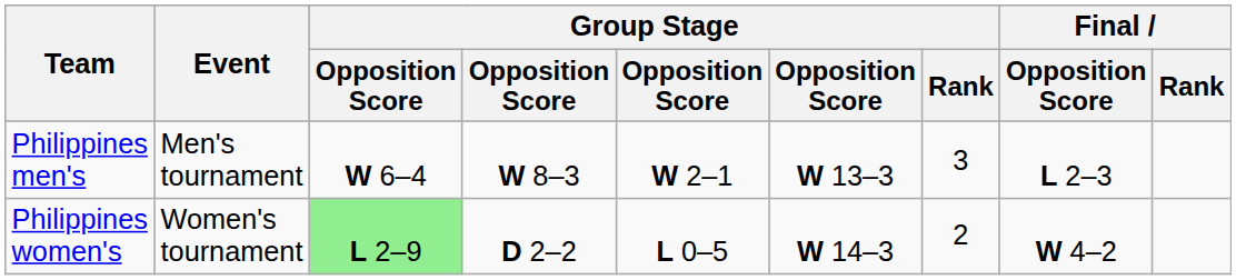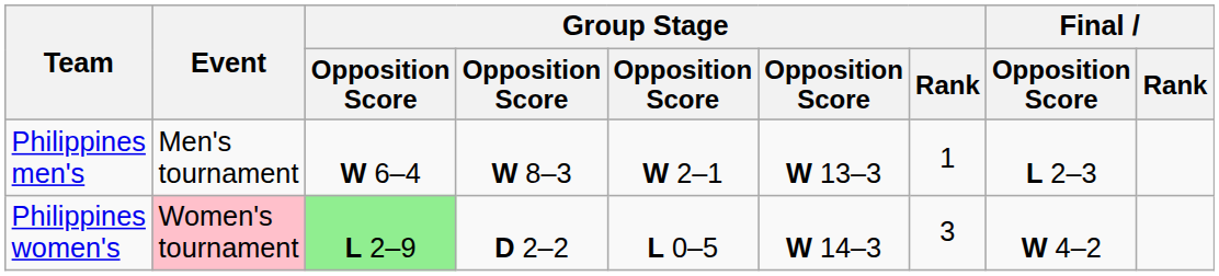Philippines men's | Group Stage / Rank: 3 -> 1
Philippines women's | Event: no background -> pink background
Philippines women's | Group Stage / Rank: 2 -> 3
